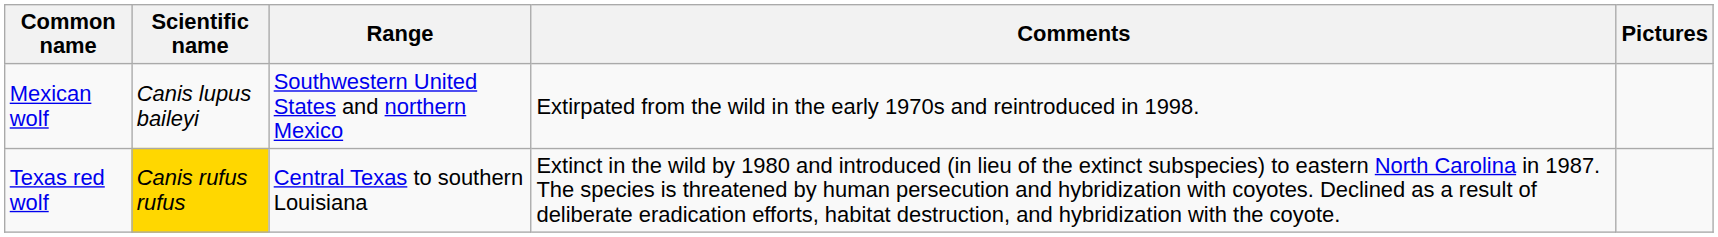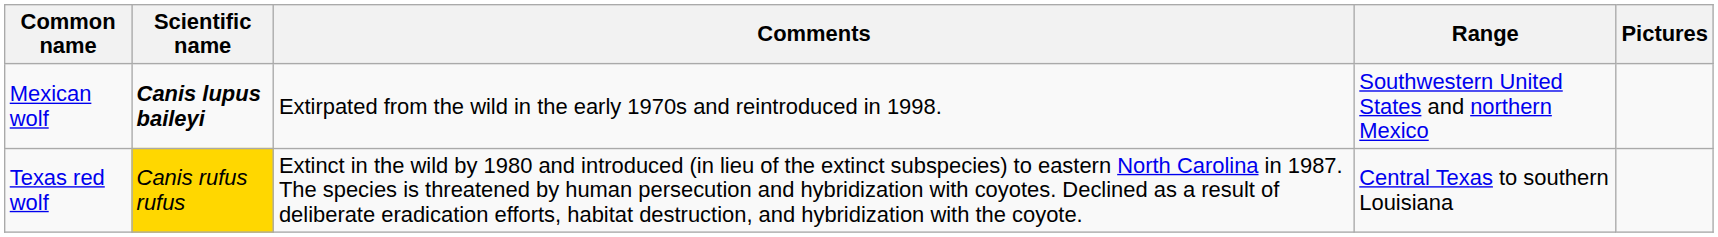columns swapped: Range <-> Comments
Mexican wolf | Scientific name: normal -> bold
